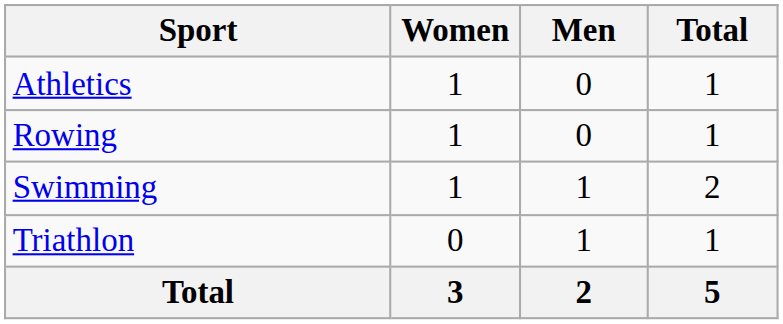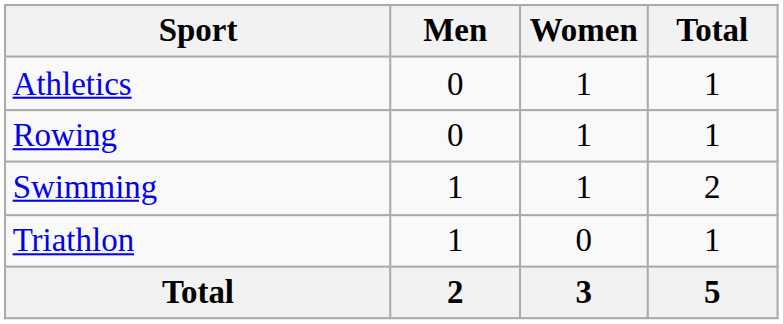columns swapped: Men <-> Women
